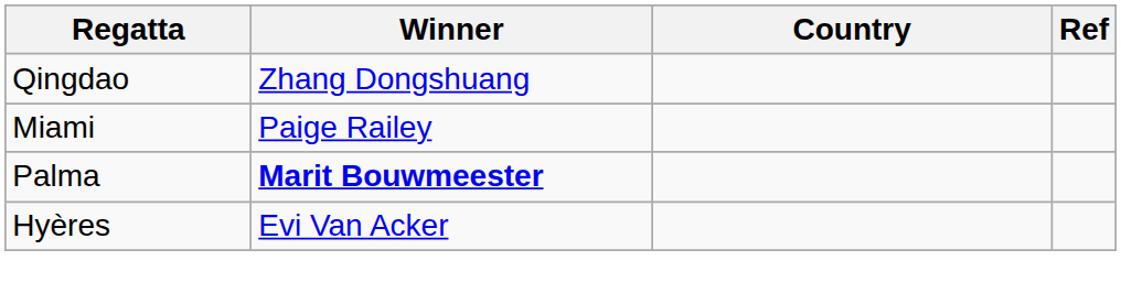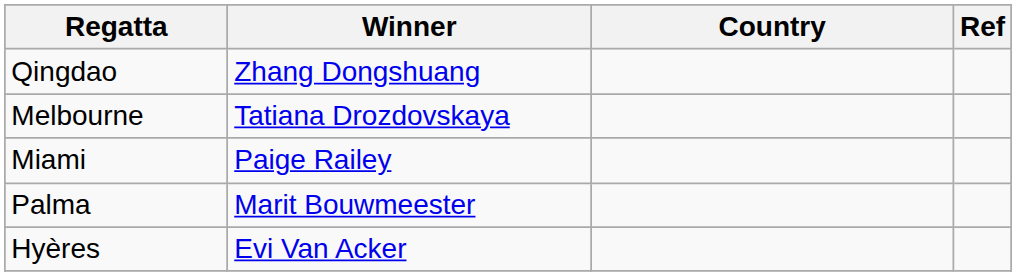+ row: Melbourne | Tatiana Drozdovskaya
Palma | Winner: bold -> normal
